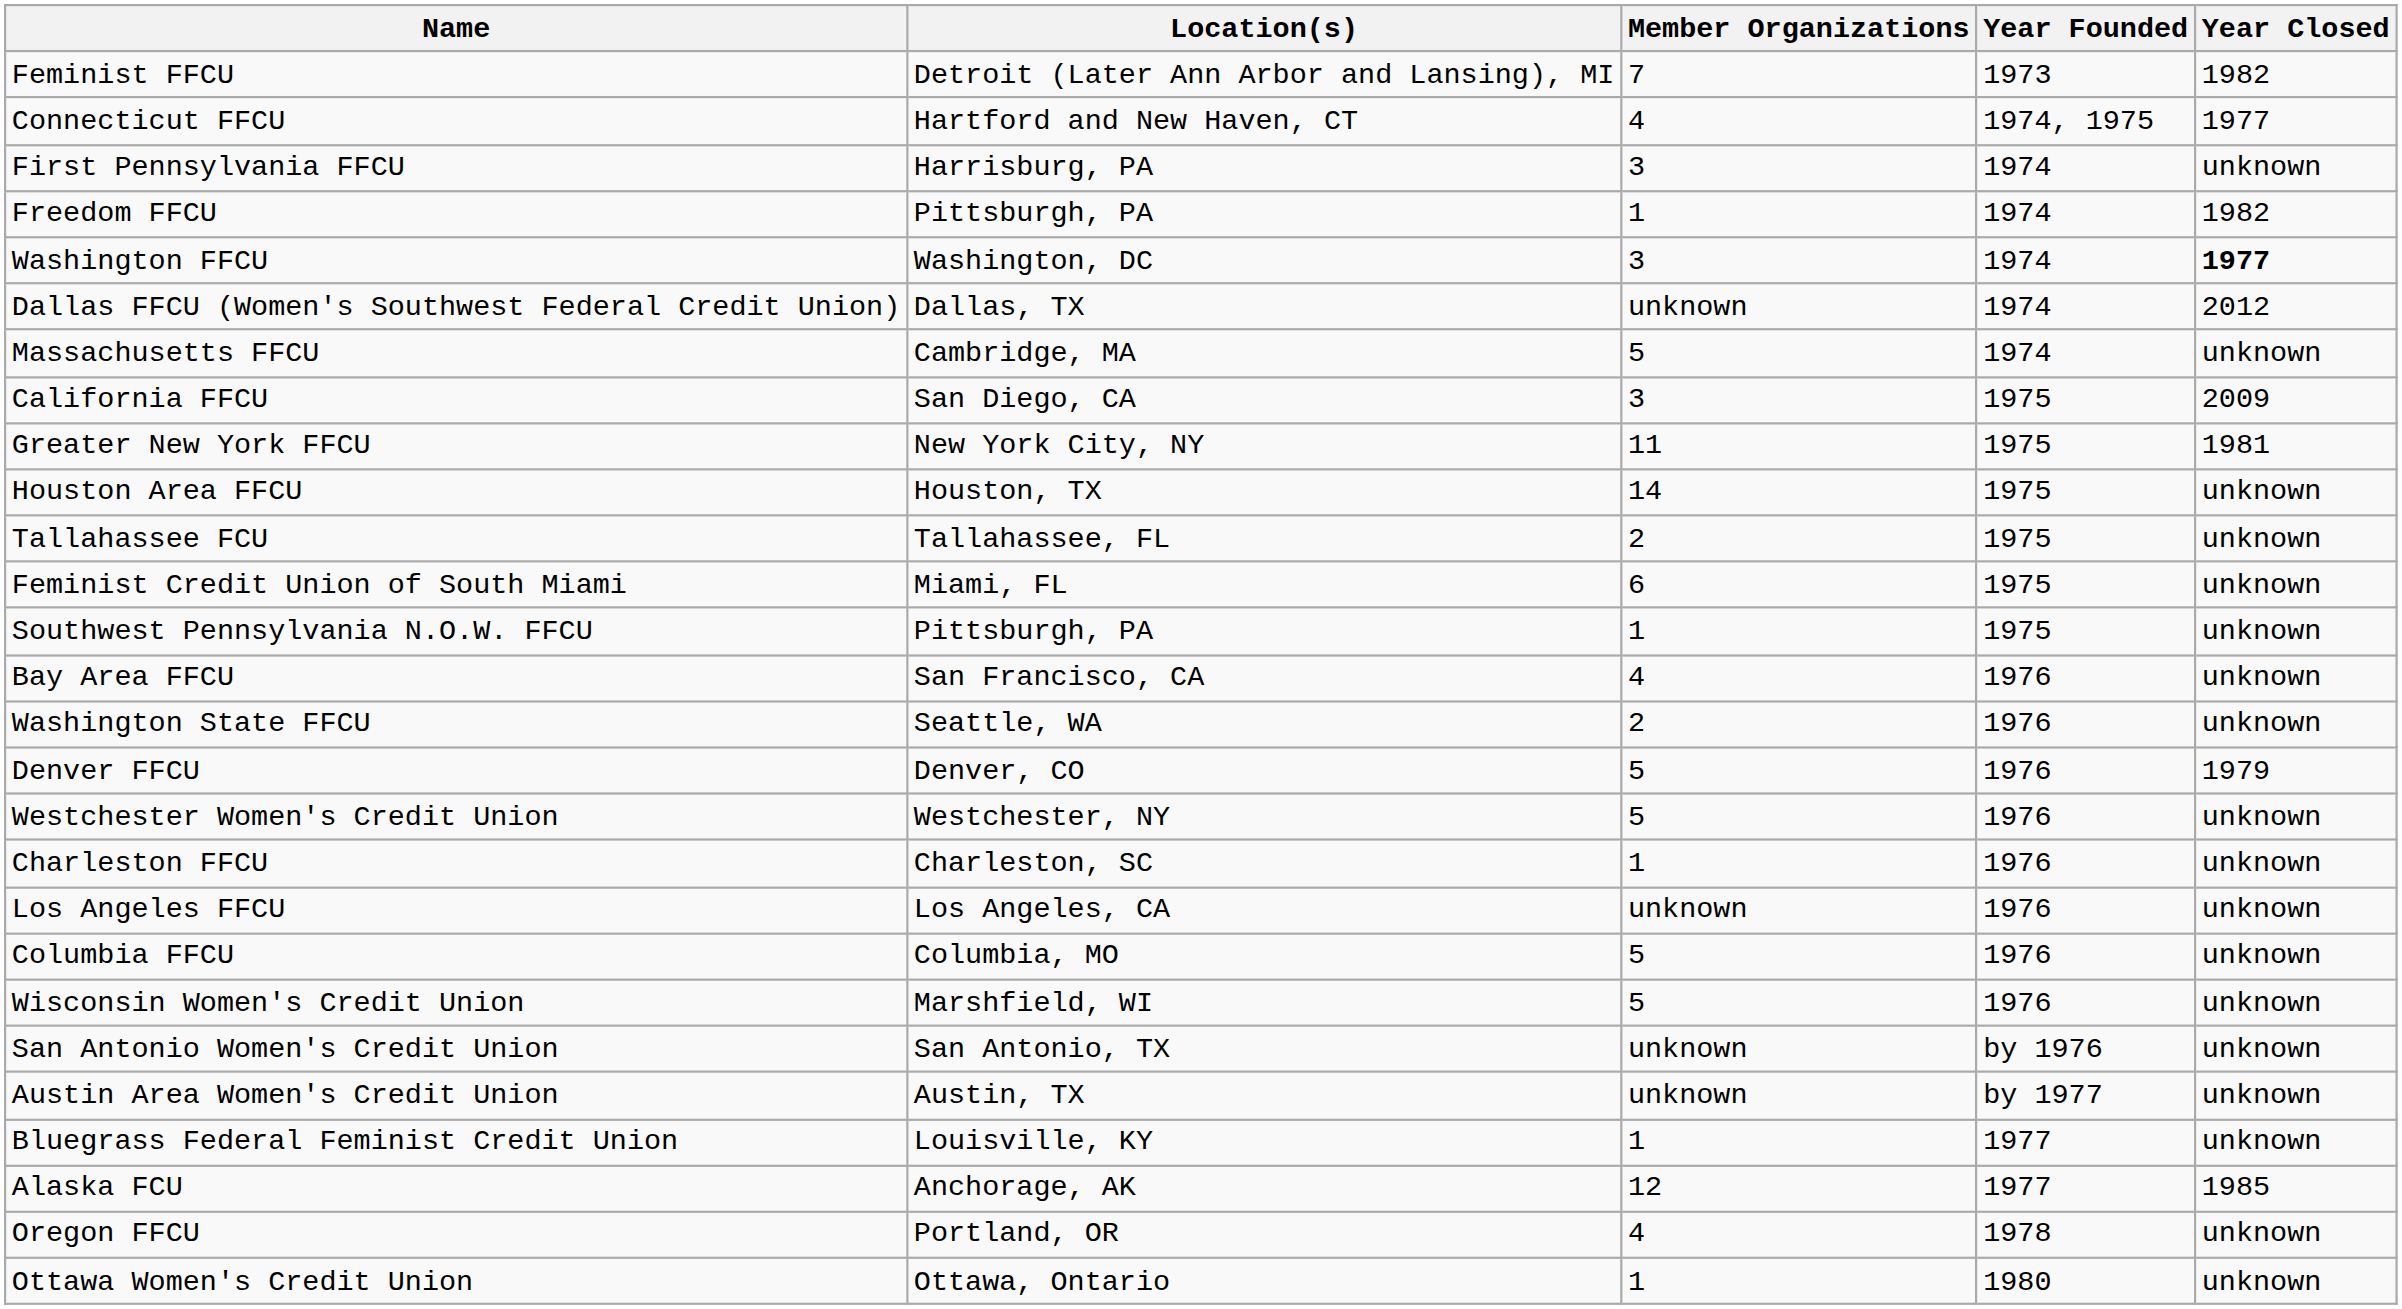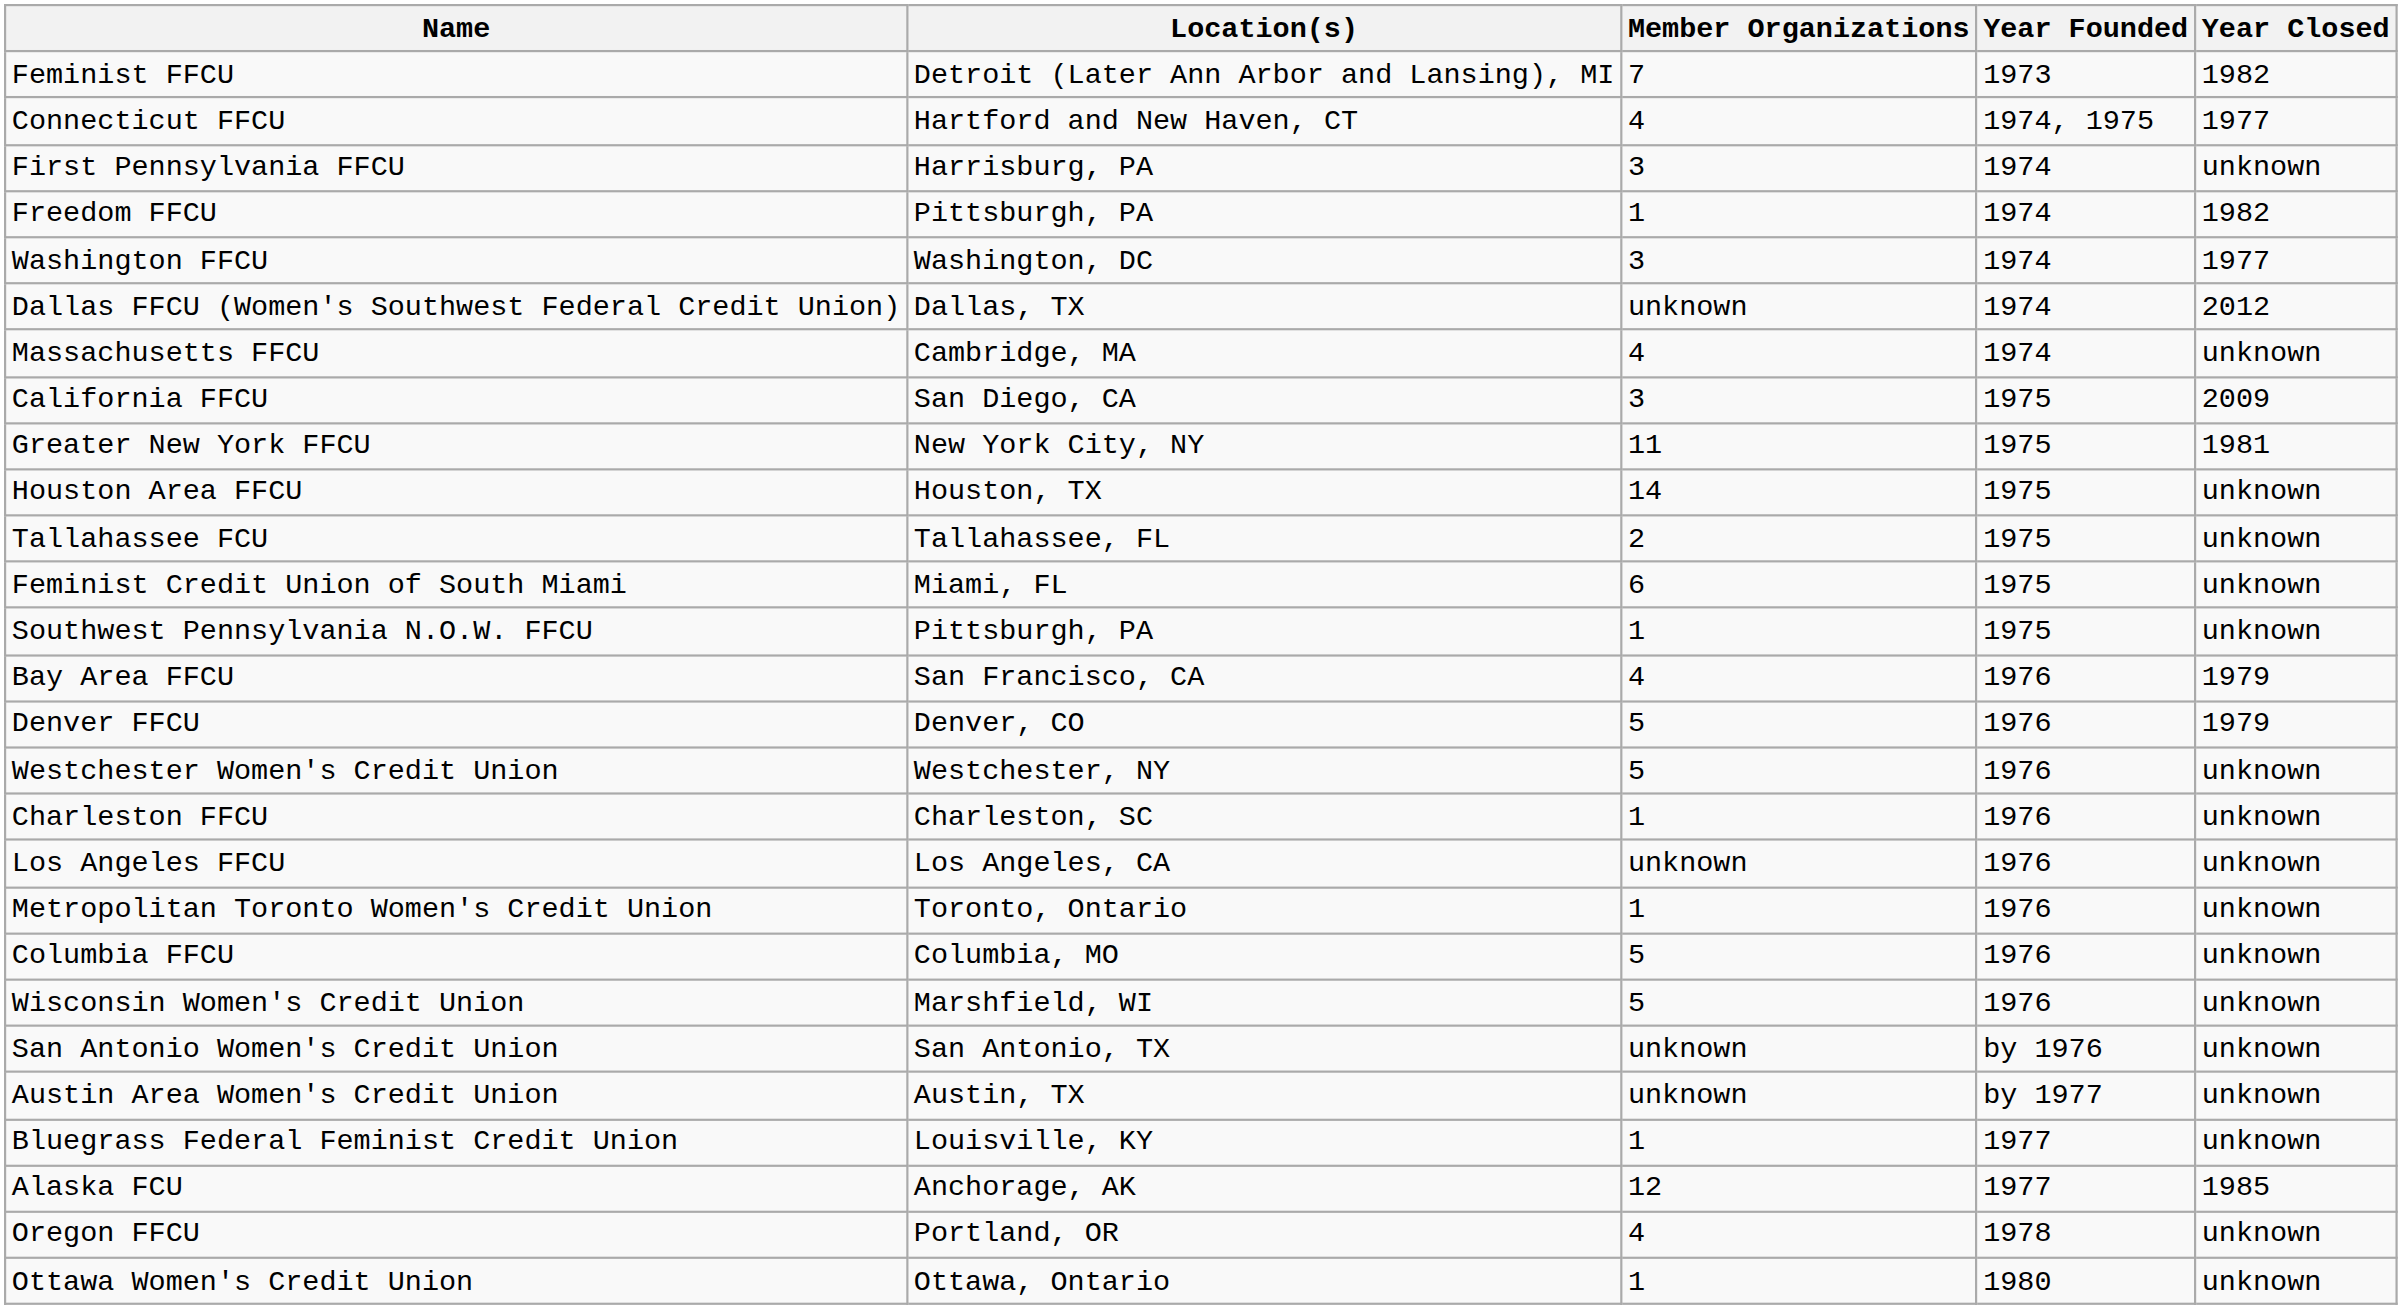Washington FFCU | Year Closed: bold -> normal
Massachusetts FFCU | Member Organizations: 5 -> 4
Bay Area FFCU | Year Closed: unknown -> 1979
- row: Washington State FFCU | Seattle, WA | 2 | 1976 | unknown
+ row: Metropolitan Toronto Women's Credit Union | Toronto, Ontario | 1 | 1976 | unknown
